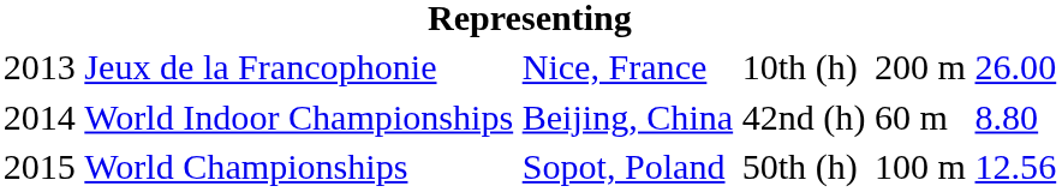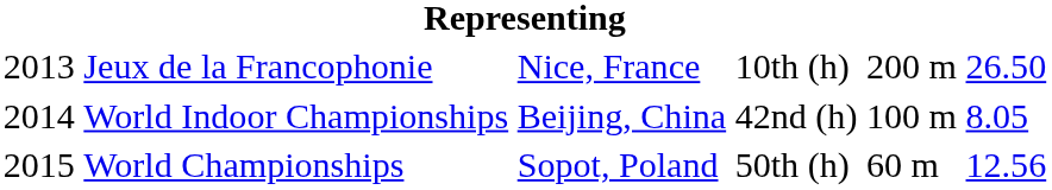Jeux de la Francophonie | column 6: 26.00 -> 26.50
World Indoor Championships | column 5: 60 m -> 100 m
World Indoor Championships | column 6: 8.80 -> 8.05
World Championships | column 5: 100 m -> 60 m
